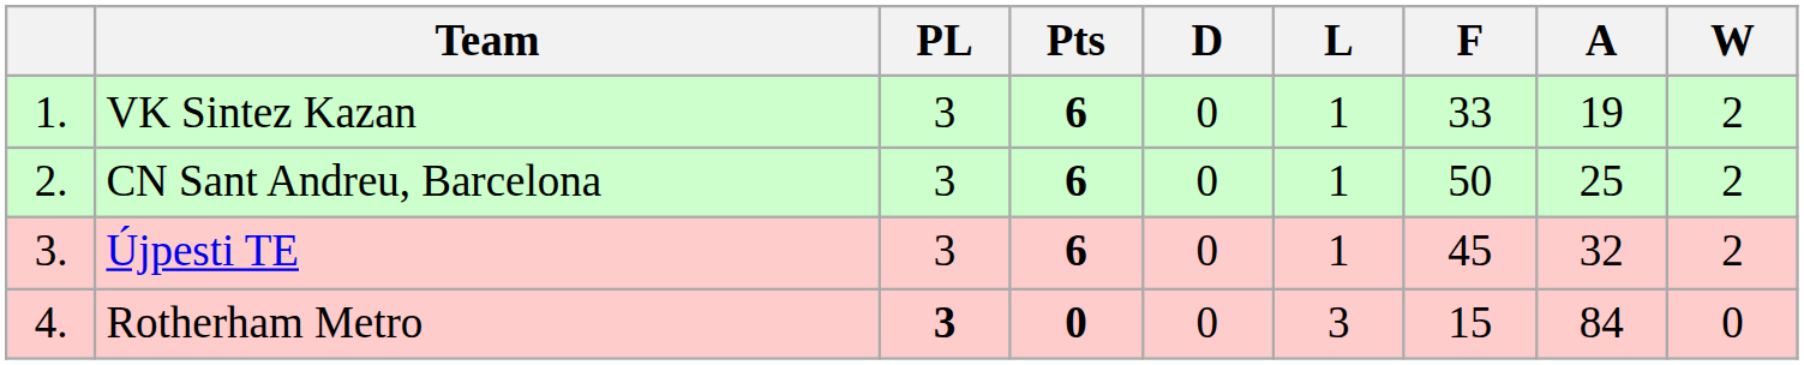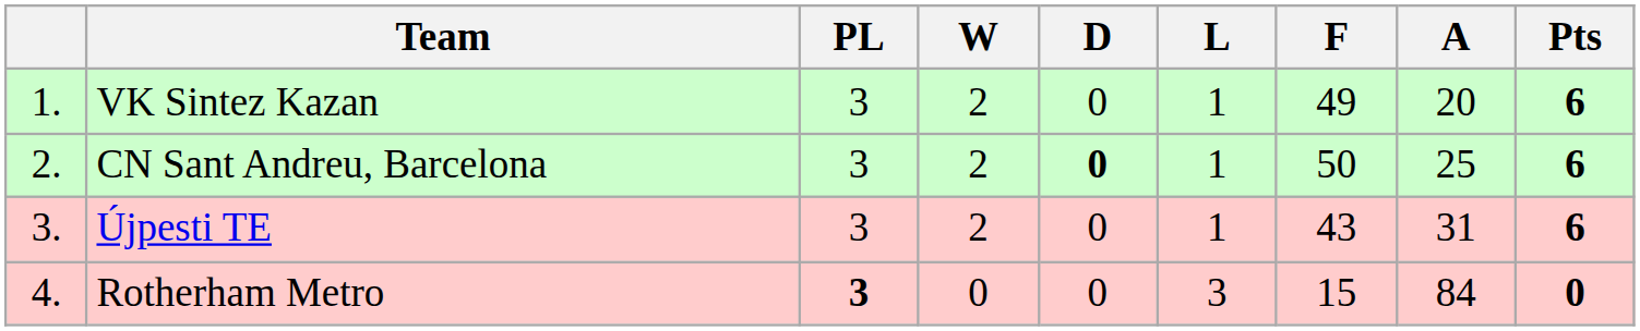columns swapped: W <-> Pts
VK Sintez Kazan | F: 33 -> 49
VK Sintez Kazan | A: 19 -> 20
CN Sant Andreu, Barcelona | D: normal -> bold
Újpesti TE | F: 45 -> 43
Újpesti TE | A: 32 -> 31
